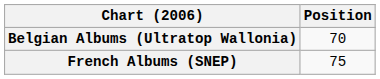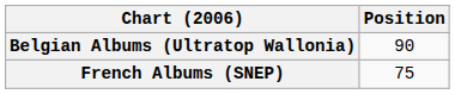Belgian Albums (Ultratop Wallonia) | Position: 70 -> 90
